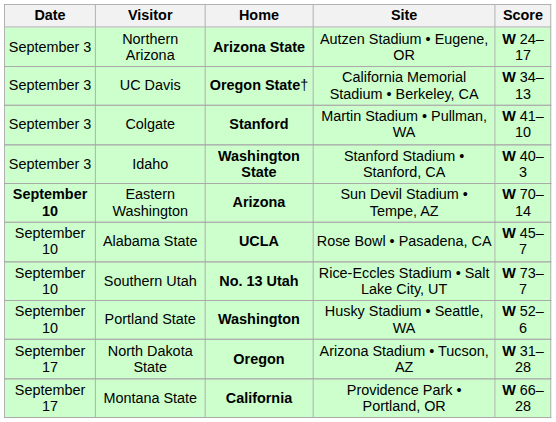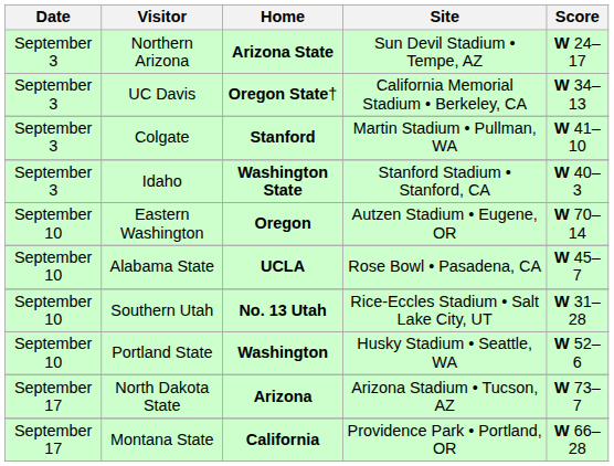Northern Arizona | Site: Autzen Stadium • Eugene, OR -> Sun Devil Stadium • Tempe, AZ
Eastern Washington | Date: bold -> normal
Eastern Washington | Home: Arizona -> Oregon
Eastern Washington | Site: Sun Devil Stadium • Tempe, AZ -> Autzen Stadium • Eugene, OR
Southern Utah | Score: W 73–7 -> W 31–28
North Dakota State | Home: Oregon -> Arizona
North Dakota State | Score: W 31–28 -> W 73–7
